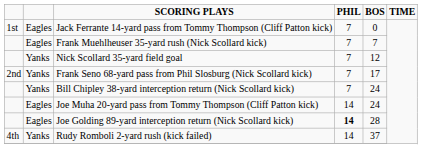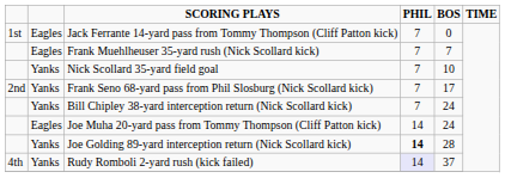Nick Scollard 35-yard field goal | BOS: 12 -> 10
Joe Golding 89-yard interception return (Nick Scollard kick) | column 2: Eagles -> Yanks
Rudy Romboli 2-yard rush (kick failed) | PHIL: no background -> lavender background
